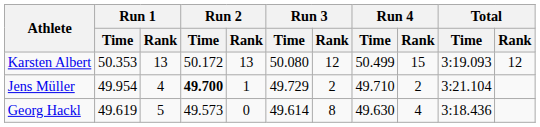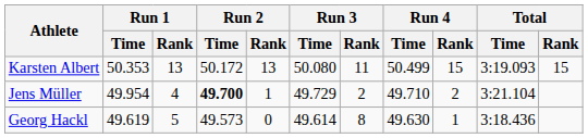Karsten Albert | Run 3 / Rank: 12 -> 11
Karsten Albert | Total / Rank: 12 -> 15
Georg Hackl | Run 4 / Rank: 4 -> 1
